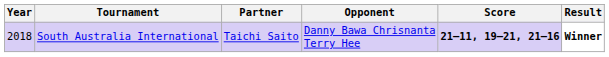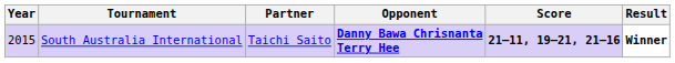South Australia International | Year: 2018 -> 2015
South Australia International | Opponent: normal -> bold
